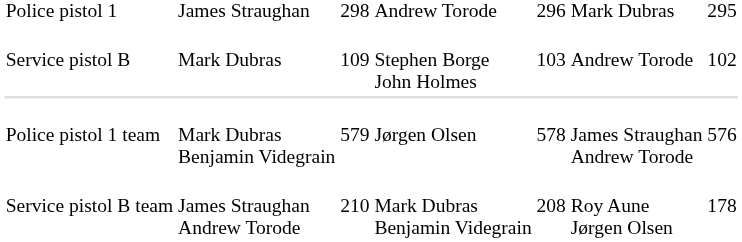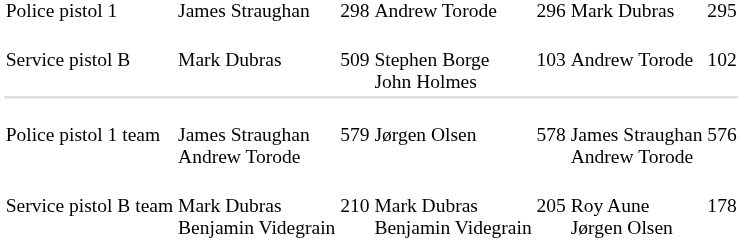Service pistol B | column 3: 109 -> 509
Police pistol 1 team | column 2: Mark Dubras Benjamin Videgrain -> James Straughan Andrew Torode
Service pistol B team | column 2: James Straughan Andrew Torode -> Mark Dubras Benjamin Videgrain
Service pistol B team | column 5: 208 -> 205
